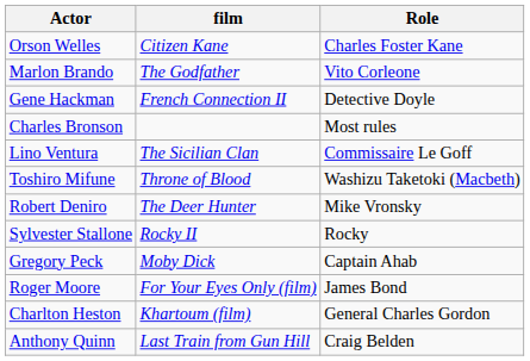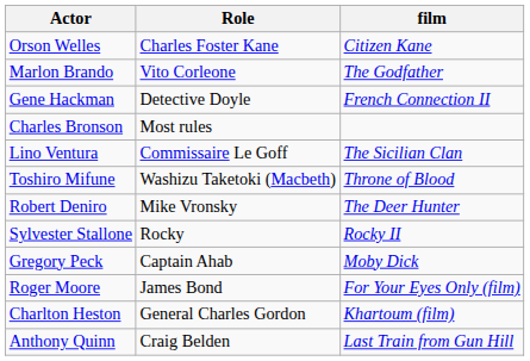columns swapped: Role <-> film
